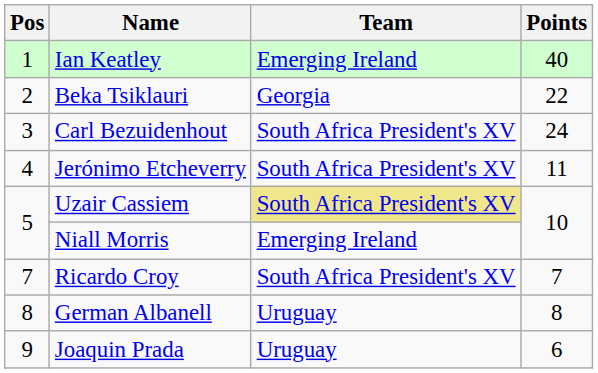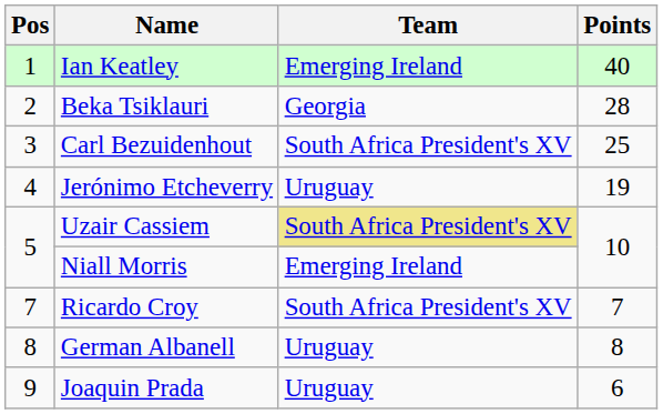Beka Tsiklauri | Points: 22 -> 28
Carl Bezuidenhout | Points: 24 -> 25
Jerónimo Etcheverry | Team: South Africa President's XV -> Uruguay
Jerónimo Etcheverry | Points: 11 -> 19
